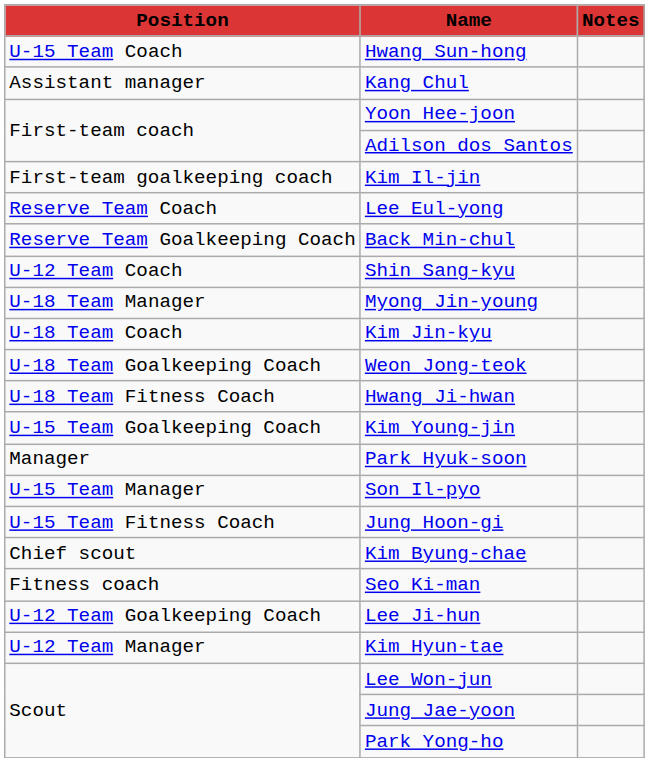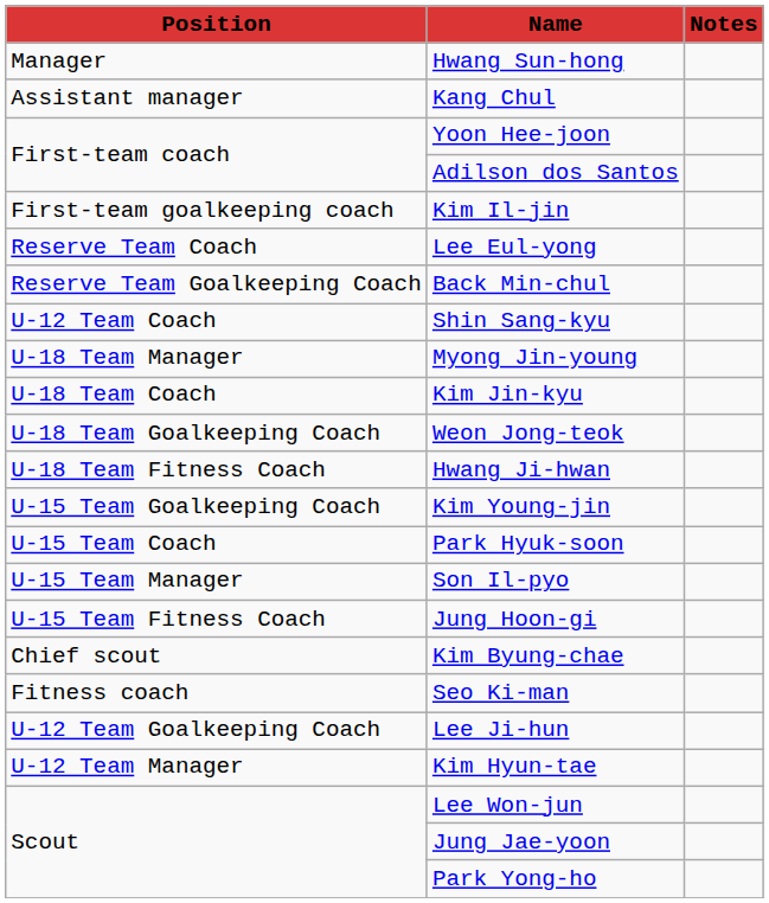Hwang Sun-hong | Position: U-15 Team Coach -> Manager
Park Hyuk-soon | Position: Manager -> U-15 Team Coach
